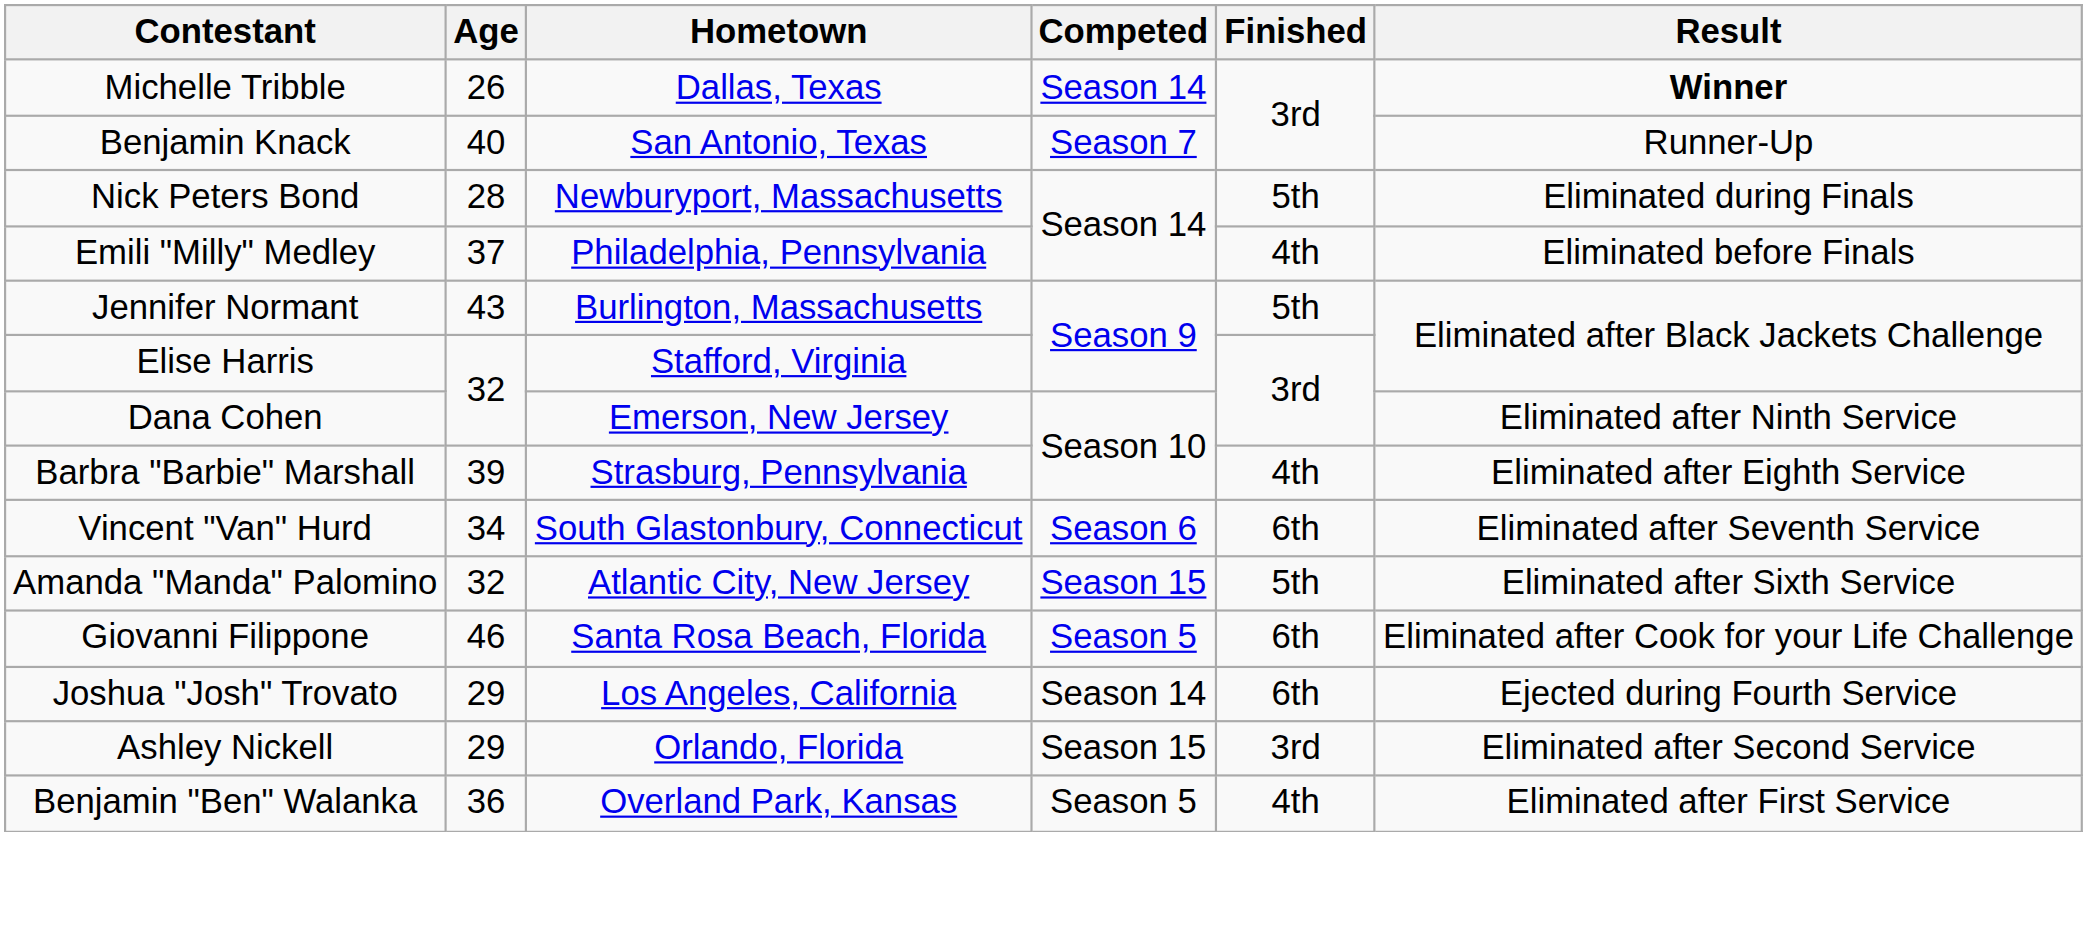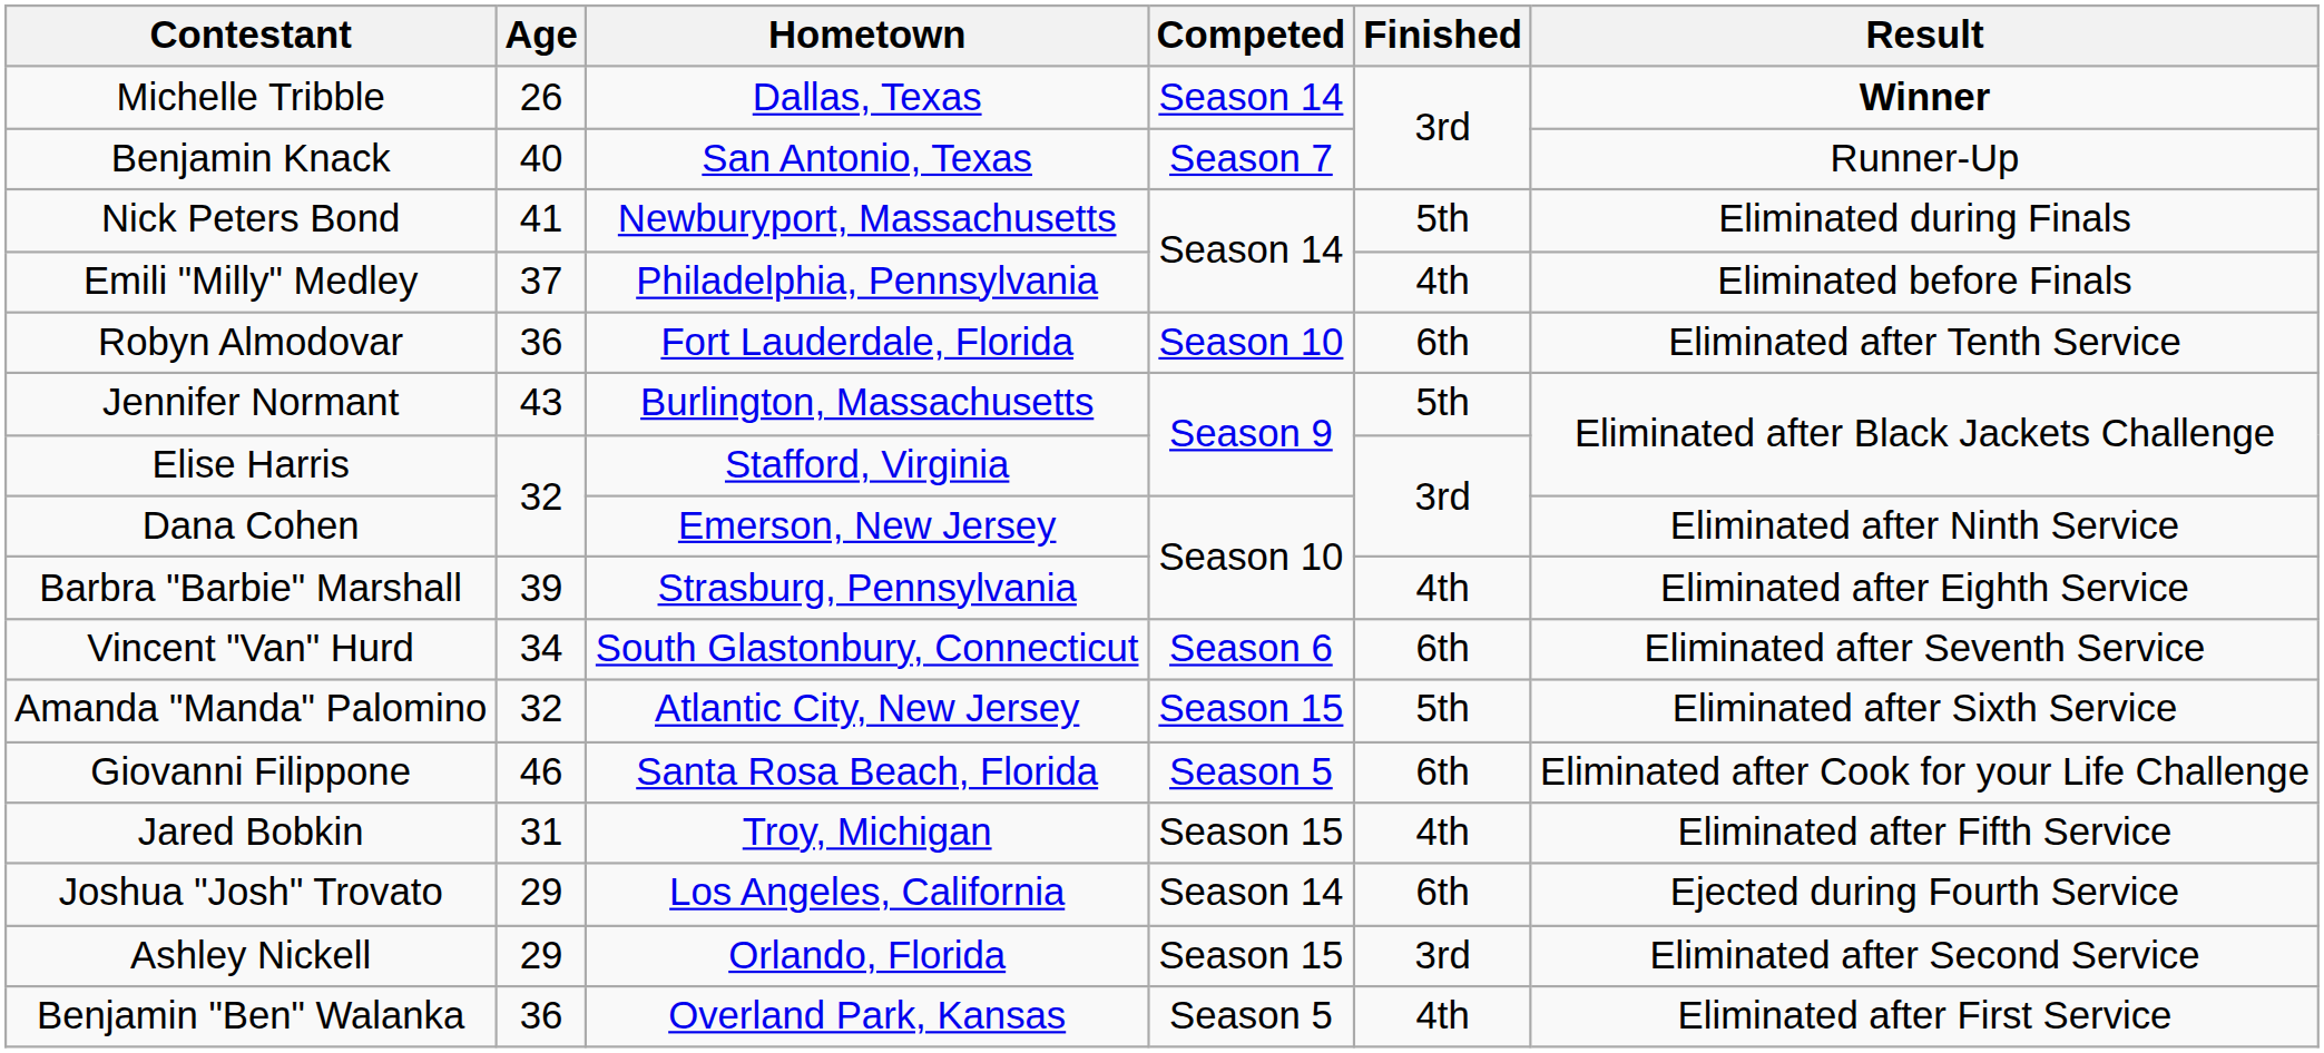Nick Peters Bond | Age: 28 -> 41
+ row: Robyn Almodovar | 36 | Fort Lauderdale, Florida | Season 10 | 6th | Eliminated after Tenth Service
+ row: Jared Bobkin | 31 | Troy, Michigan | Season 15 | 4th | Eliminated after Fifth Service
